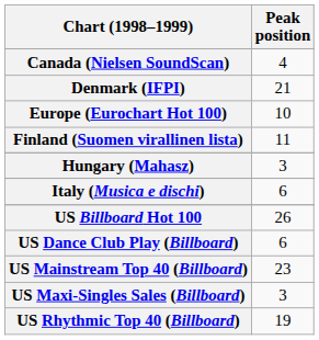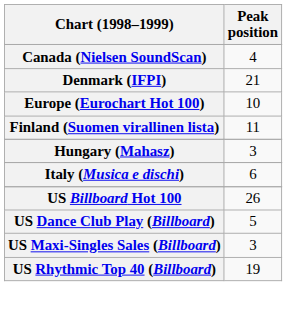US Dance Club Play (Billboard) | Peak position: 6 -> 5
- row: US Mainstream Top 40 (Billboard) | 23
